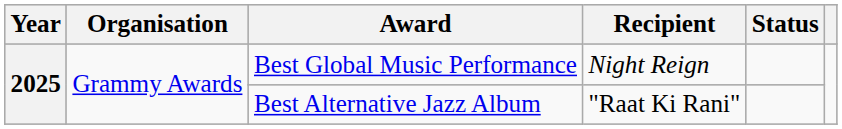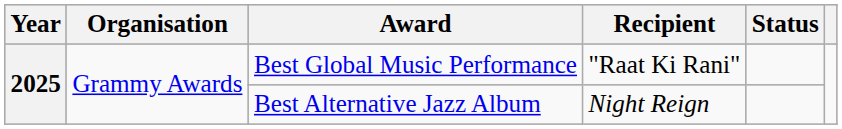Best Global Music Performance | Recipient: Night Reign -> "Raat Ki Rani"
Best Alternative Jazz Album | Recipient: "Raat Ki Rani" -> Night Reign
